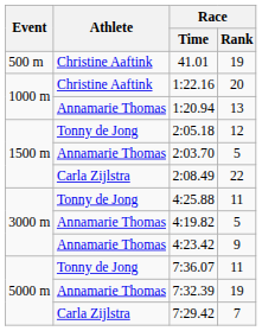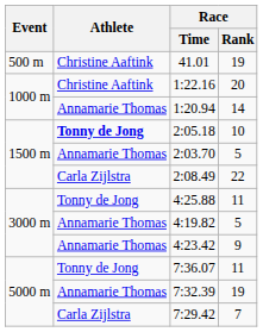1:20.94 | Race / Rank: 13 -> 14
2:05.18 | Athlete: normal -> bold
2:05.18 | Race / Rank: 12 -> 10
